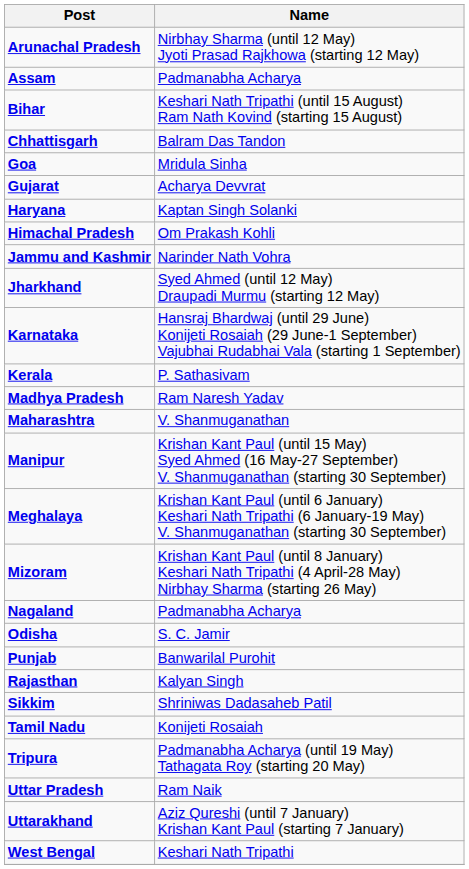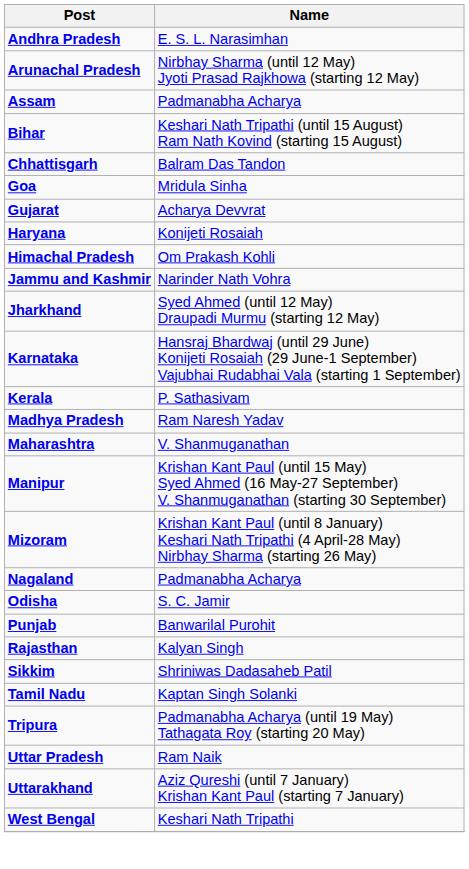+ row: Andhra Pradesh | E. S. L. Narasimhan
Haryana | Name: Kaptan Singh Solanki -> Konijeti Rosaiah
- row: Meghalaya | Krishan Kant Paul (until 6 January) Keshari Nath Tripathi (6 January-19 May) V. Shanmuganathan (starting 30 September)
Tamil Nadu | Name: Konijeti Rosaiah -> Kaptan Singh Solanki
